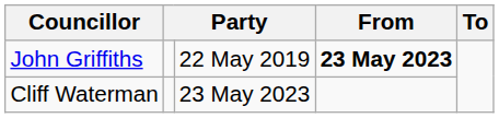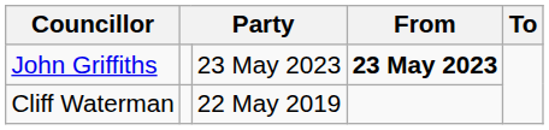John Griffiths | column 3: 22 May 2019 -> 23 May 2023
Cliff Waterman | column 3: 23 May 2023 -> 22 May 2019
